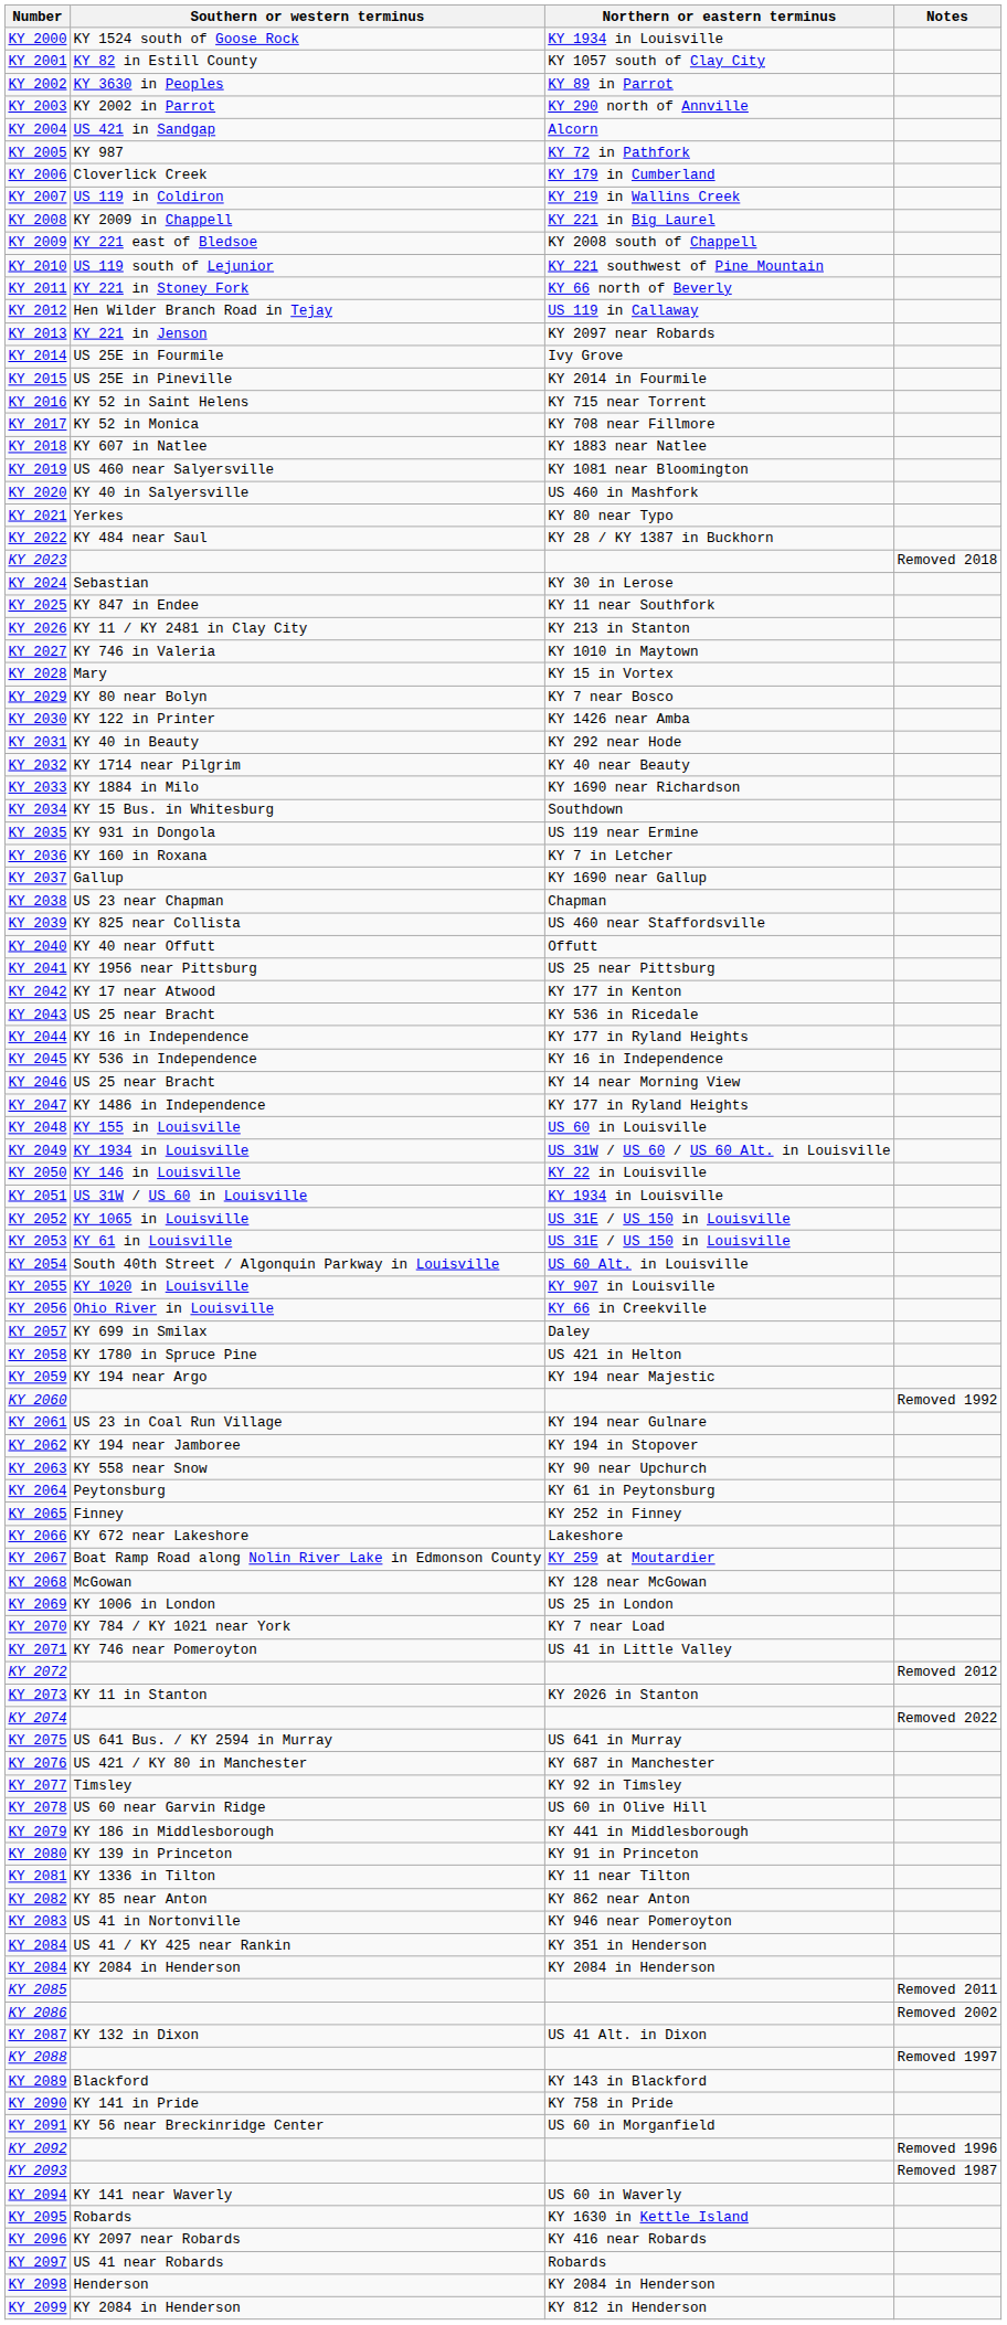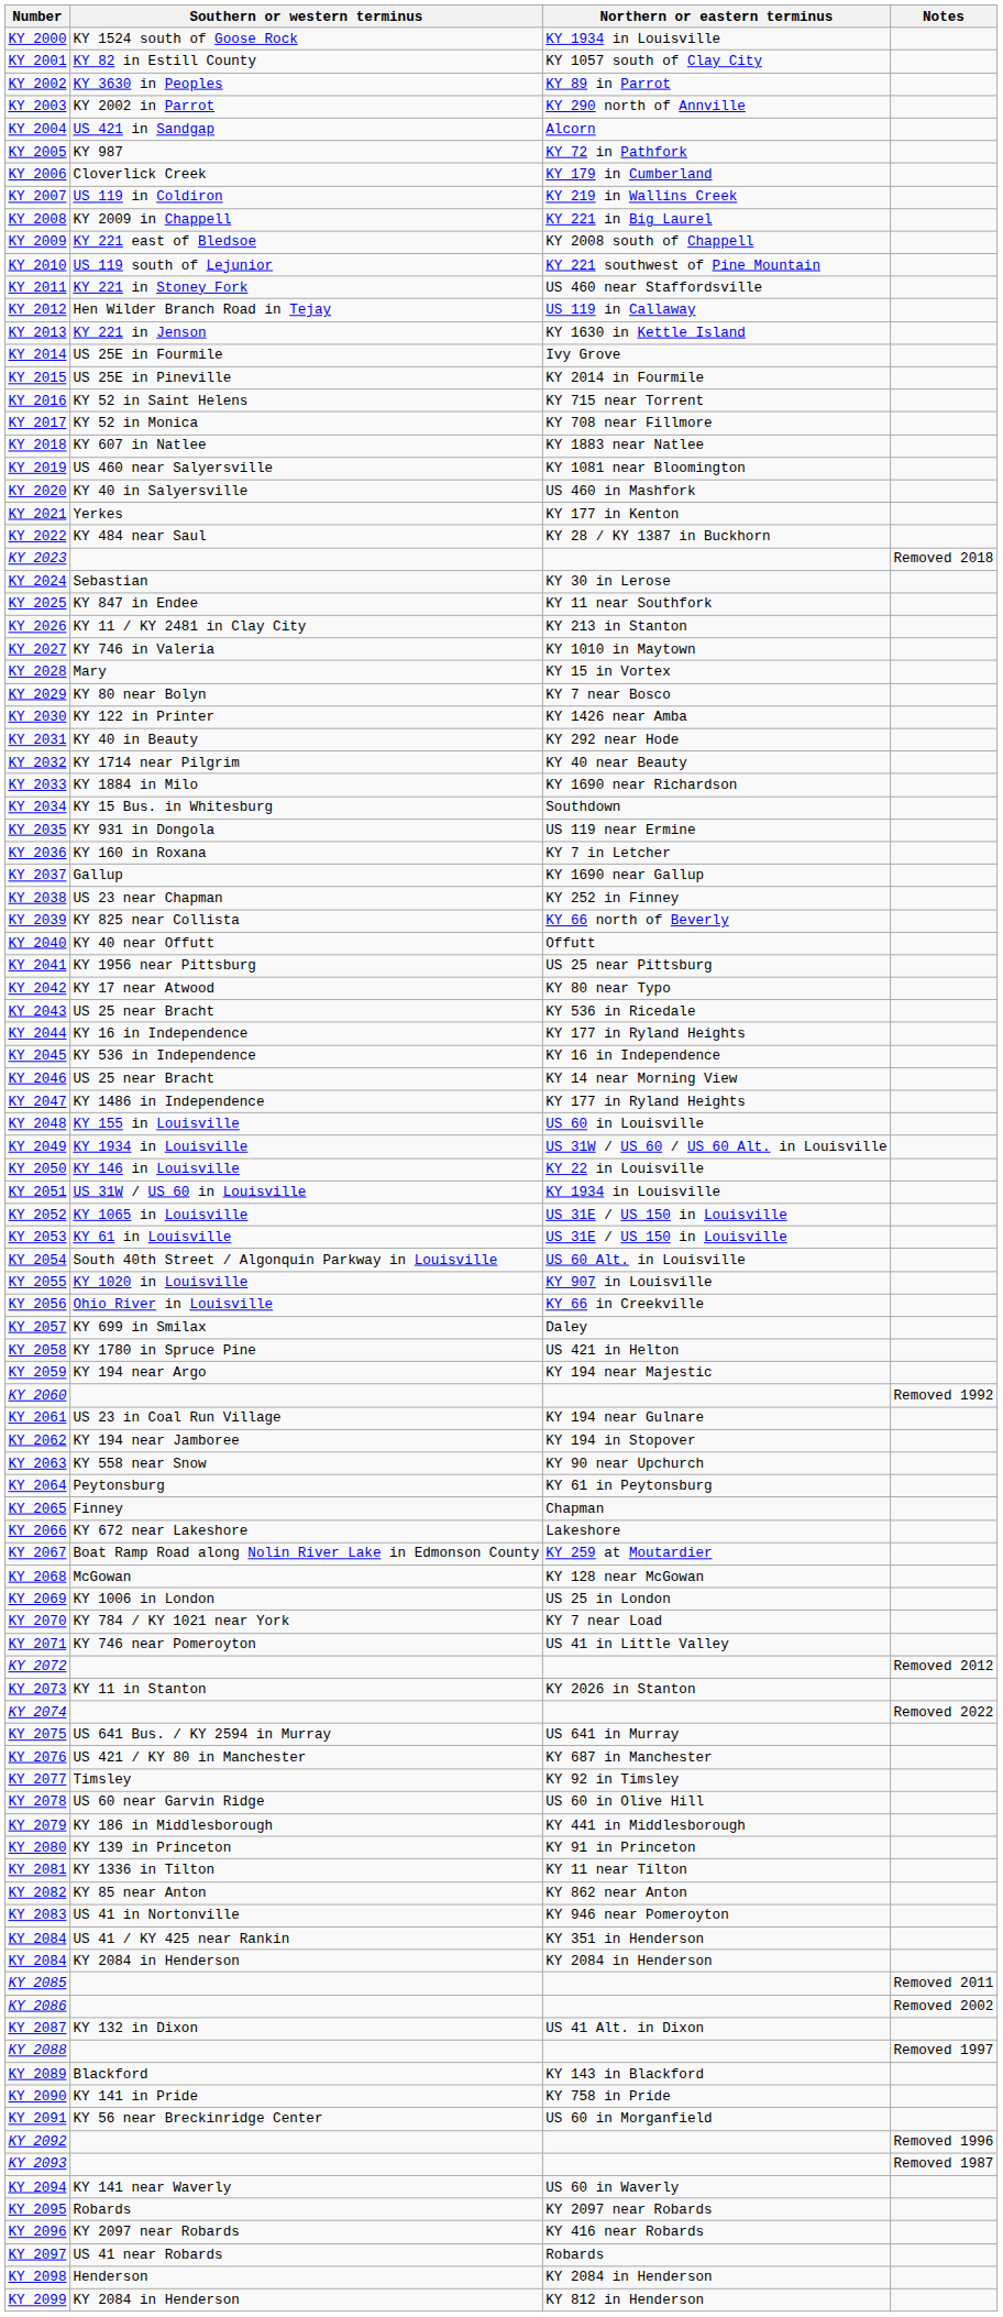KY 2011 | Northern or eastern terminus: KY 66 north of Beverly -> US 460 near Staffordsville
KY 2013 | Northern or eastern terminus: KY 2097 near Robards -> KY 1630 in Kettle Island
KY 2021 | Northern or eastern terminus: KY 80 near Typo -> KY 177 in Kenton
KY 2038 | Northern or eastern terminus: Chapman -> KY 252 in Finney
KY 2039 | Northern or eastern terminus: US 460 near Staffordsville -> KY 66 north of Beverly
KY 2042 | Northern or eastern terminus: KY 177 in Kenton -> KY 80 near Typo
KY 2065 | Northern or eastern terminus: KY 252 in Finney -> Chapman
KY 2095 | Northern or eastern terminus: KY 1630 in Kettle Island -> KY 2097 near Robards
